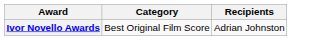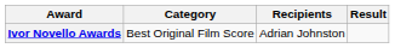+ column: Result
